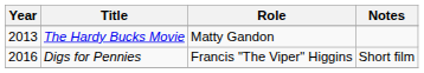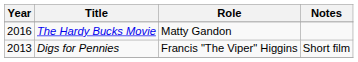The Hardy Bucks Movie | Year: 2013 -> 2016
Digs for Pennies | Year: 2016 -> 2013
